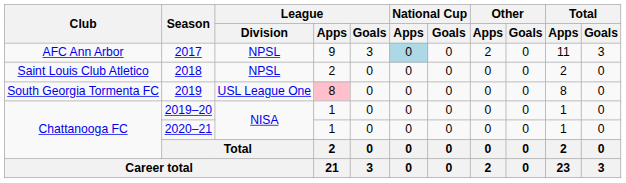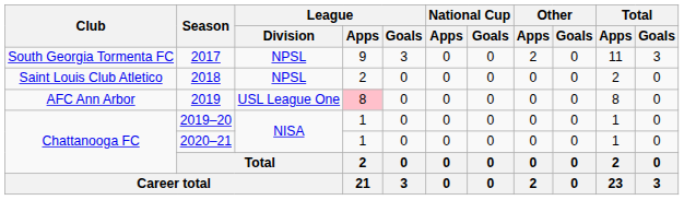2017 | Club: AFC Ann Arbor -> South Georgia Tormenta FC
2017 | National Cup / Apps: lightblue background -> no background
2019 | Club: South Georgia Tormenta FC -> AFC Ann Arbor
